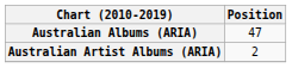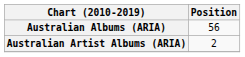Australian Albums (ARIA) | Position: 47 -> 56
